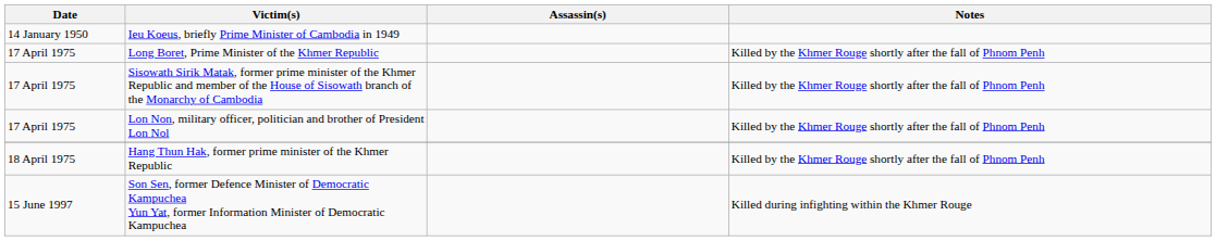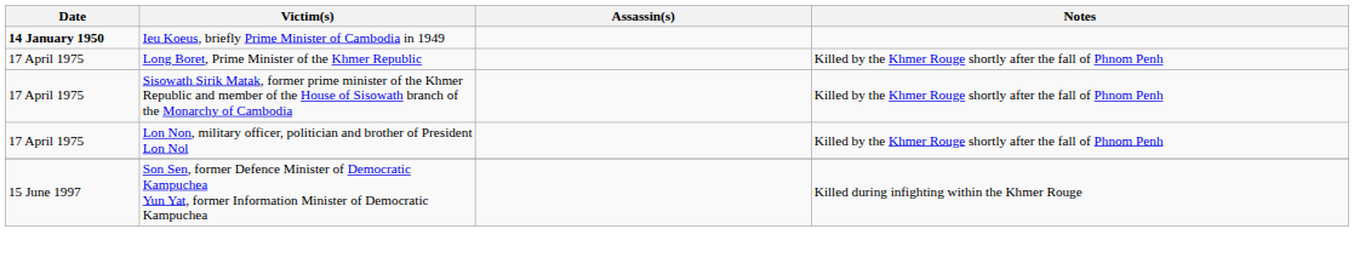Ieu Koeus, briefly Prime Minister of Cambodia in 1949 | Date: normal -> bold
- row: 18 April 1975 | Hang Thun Hak, former prime minister of the Khmer Republic | Killed by the Khmer Rouge shortly after the fall of Phnom Penh
